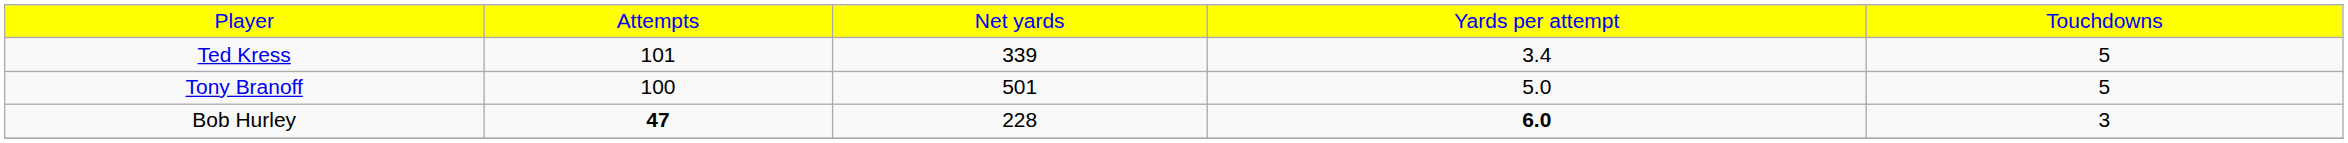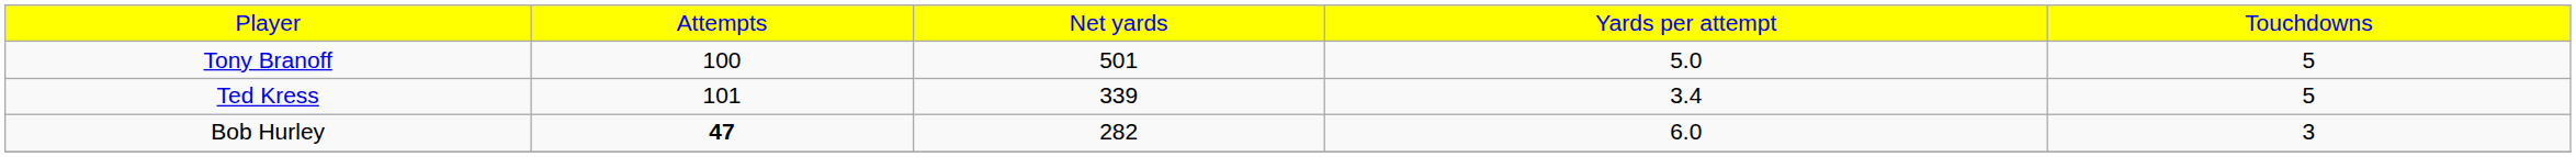rows swapped: Tony Branoff <-> Ted Kress
Bob Hurley | column 3: 228 -> 282
Bob Hurley | column 4: bold -> normal
